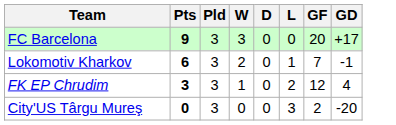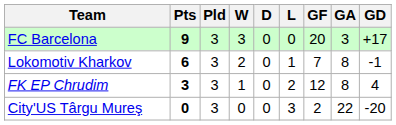+ column: GA | 3 | 8 | 8 | 22
